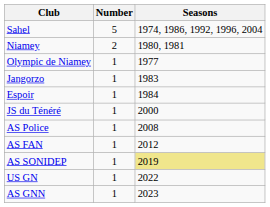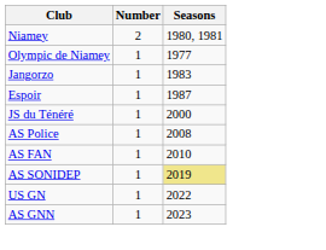- row: Sahel | 5 | 1974, 1986, 1992, 1996, 2004
Espoir | Seasons: 1984 -> 1987
AS FAN | Seasons: 2012 -> 2010
